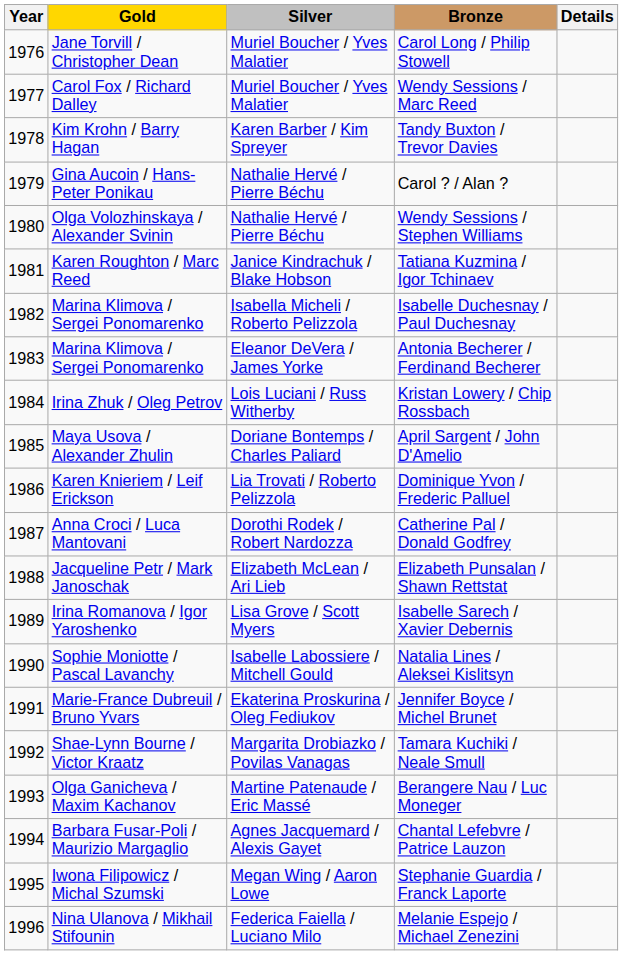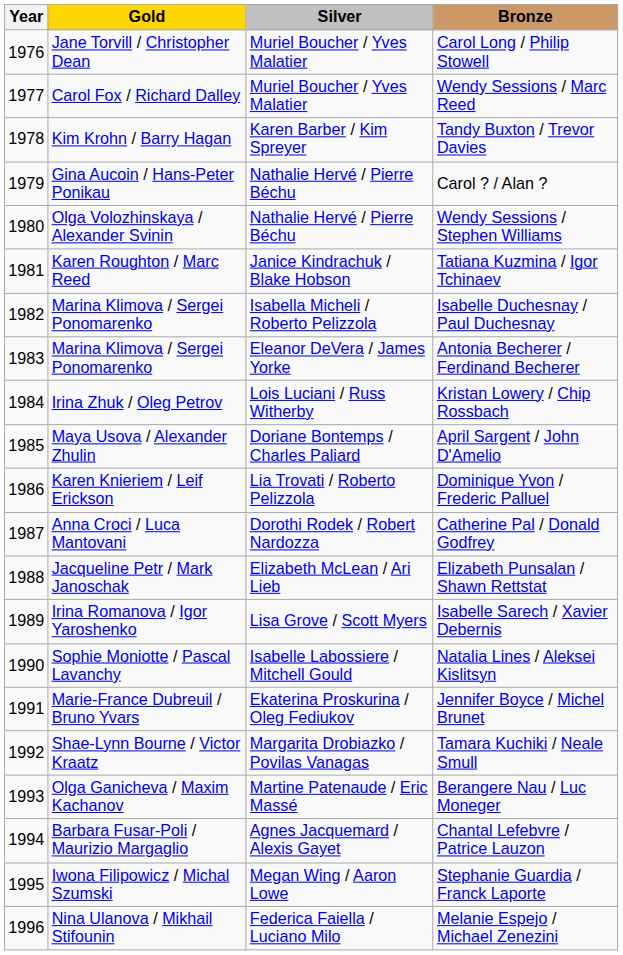- column: Details
